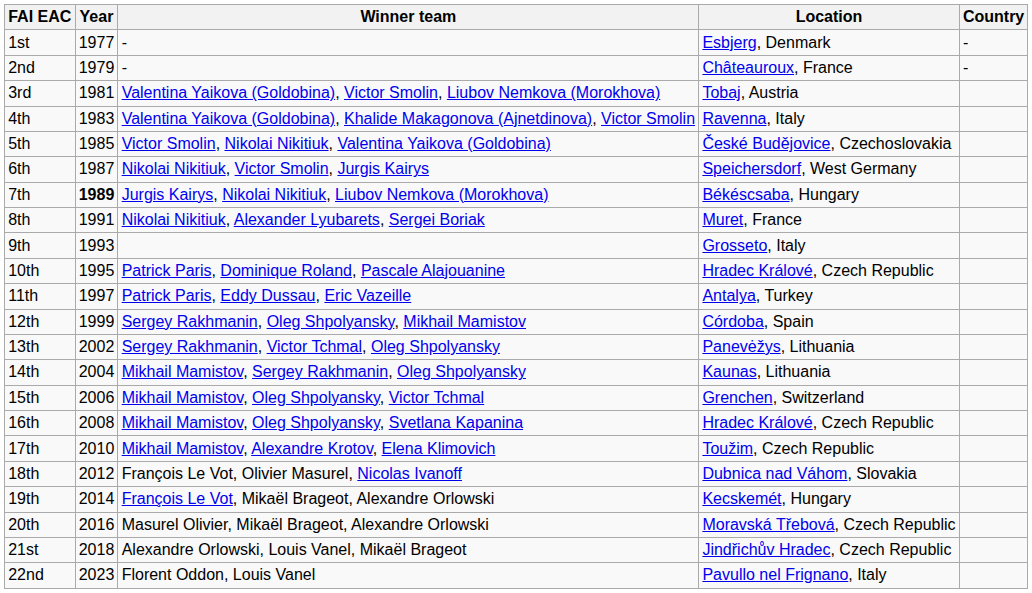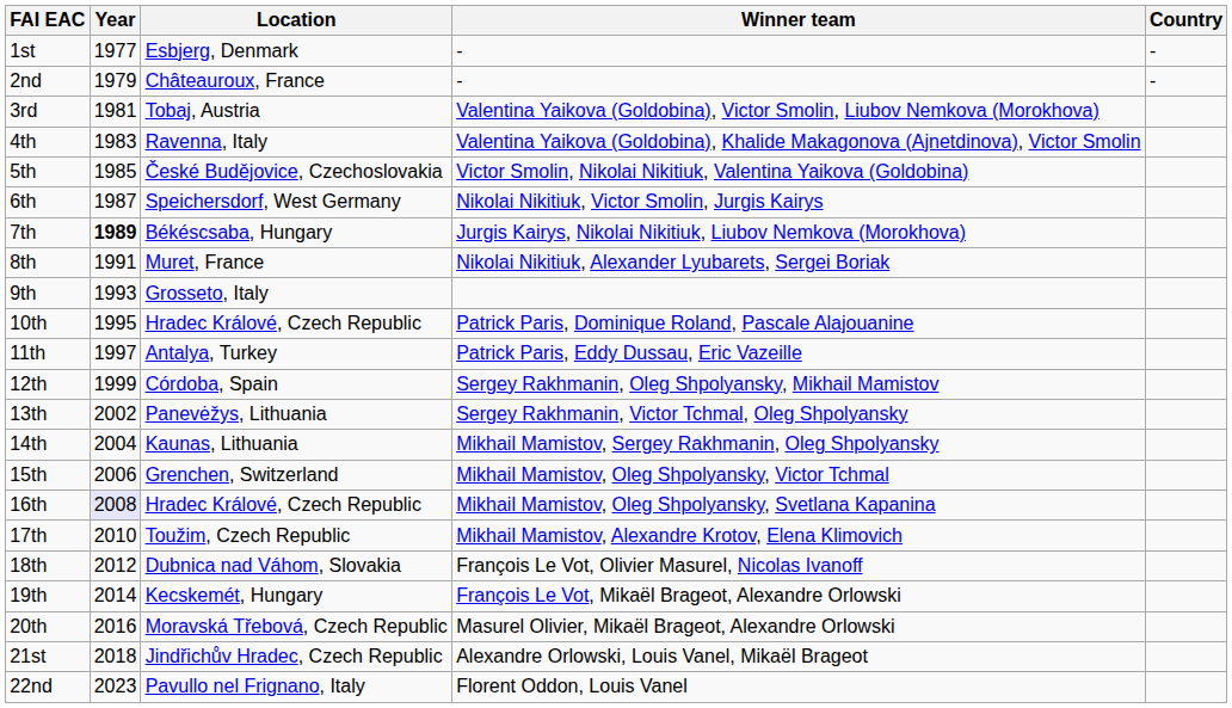columns swapped: Location <-> Winner team
16th | Year: no background -> lavender background
